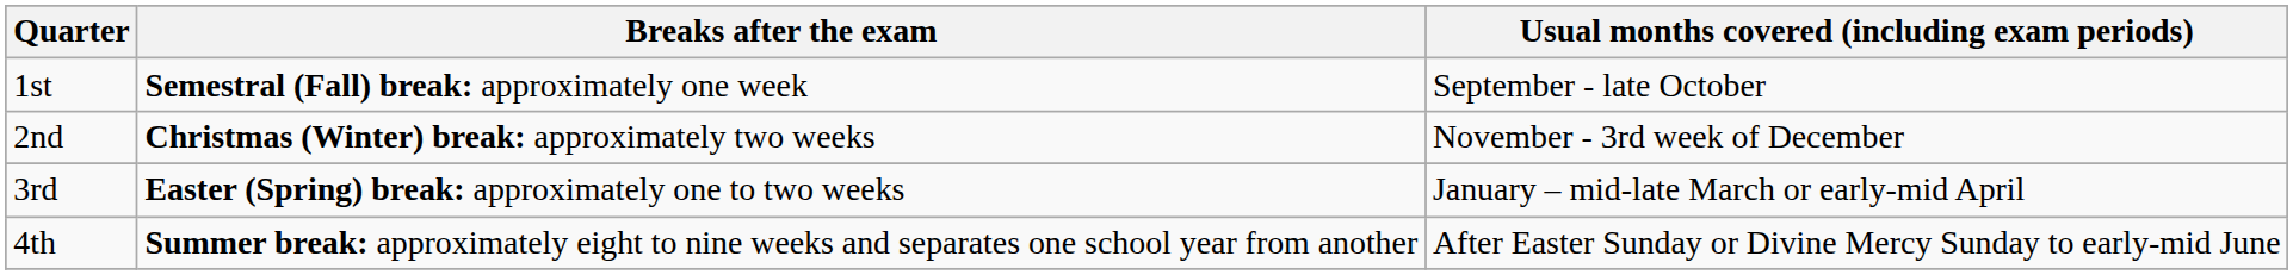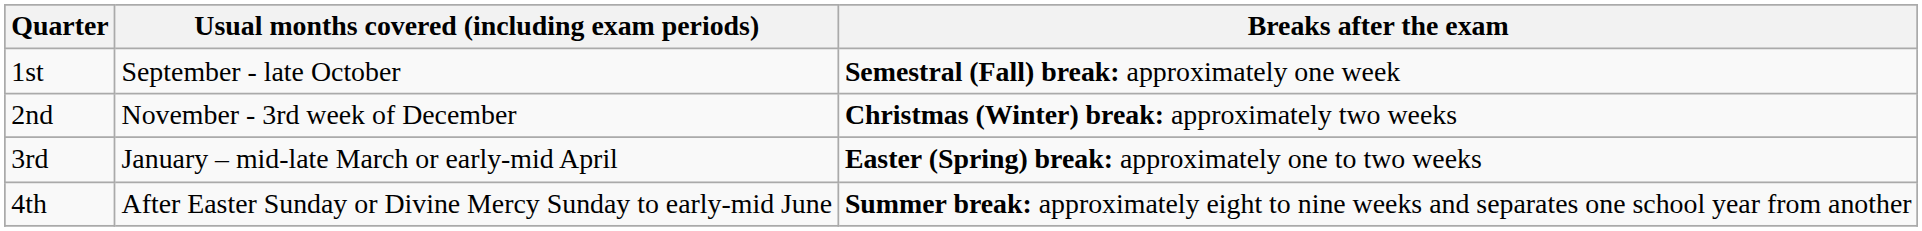columns swapped: Usual months covered (including exam periods) <-> Breaks after the exam
